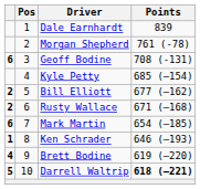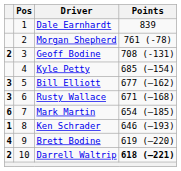Geoff Bodine | column 1: 6 -> 2
Bill Elliott | column 1: 2 -> 3
Rusty Wallace | column 1: 2 -> 3
Darrell Waltrip | column 1: 5 -> 2
